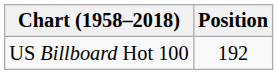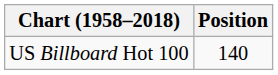US Billboard Hot 100 | Position: 192 -> 140
